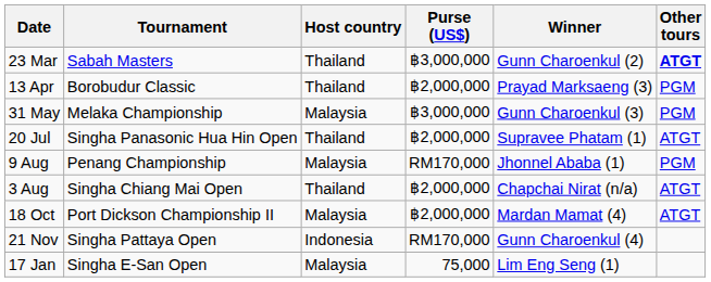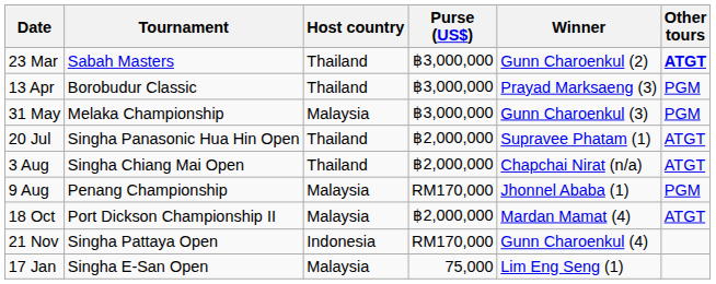13 Apr | Purse (US$): ฿2,000,000 -> ฿3,000,000
rows swapped: 3 Aug <-> 9 Aug
